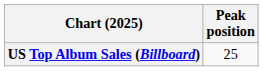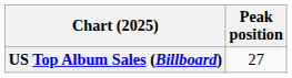US Top Album Sales (Billboard) | Peak position: 25 -> 27
